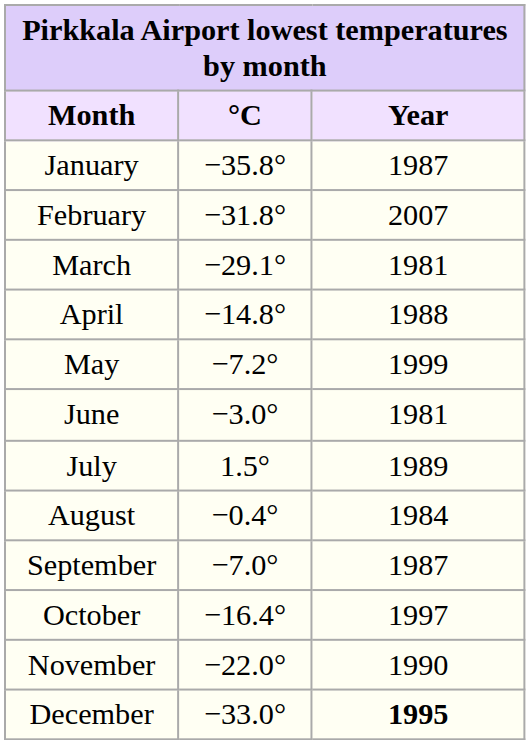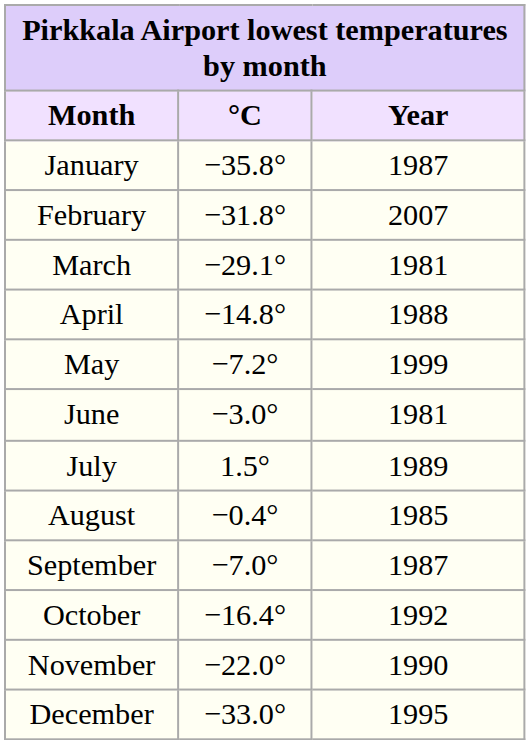August | Year: 1984 -> 1985
October | Year: 1997 -> 1992
December | Year: bold -> normal
